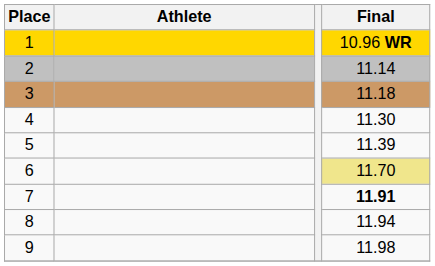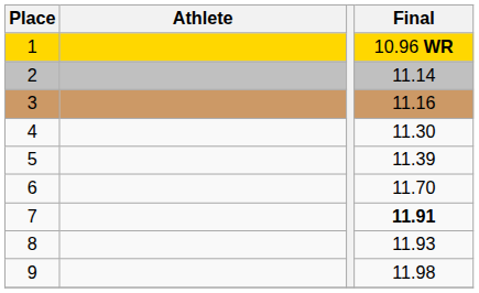3 | Final: 11.18 -> 11.16
6 | Final: khaki background -> no background
8 | Final: 11.94 -> 11.93
